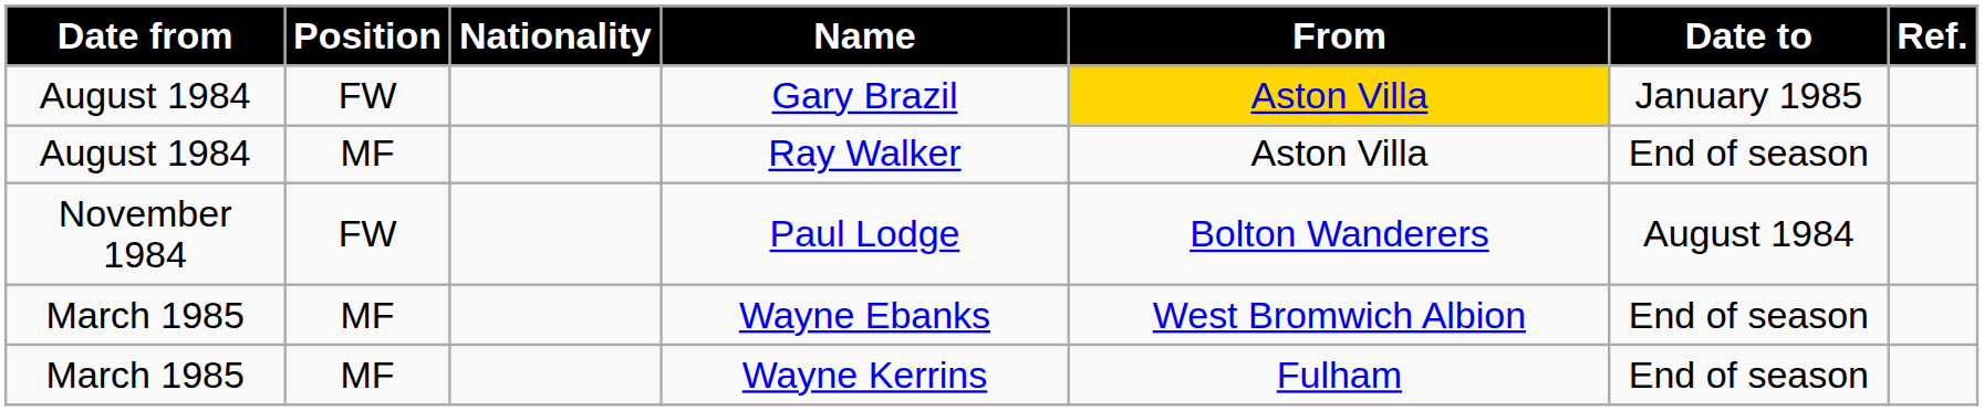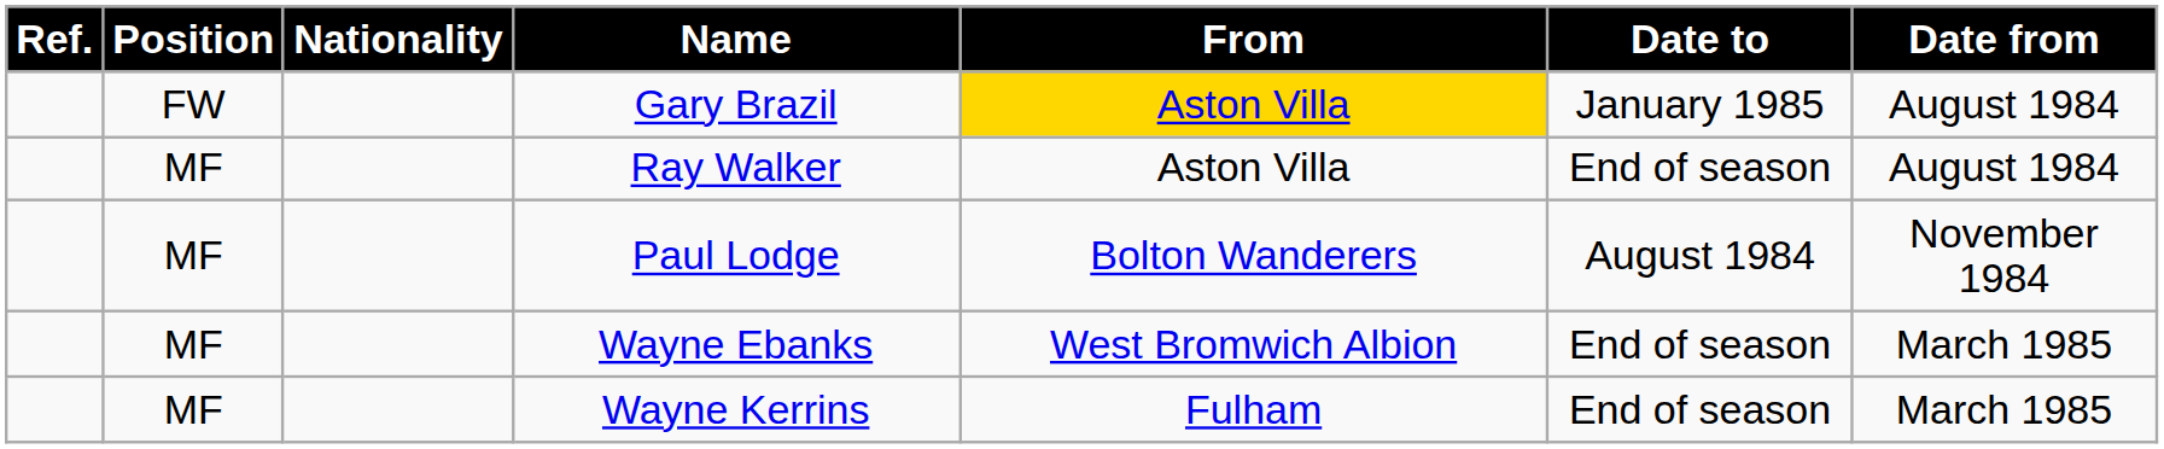columns swapped: Date from <-> Ref.
Paul Lodge | Position: FW -> MF
